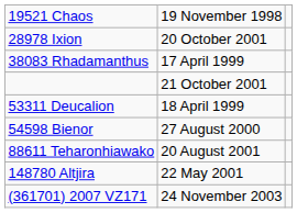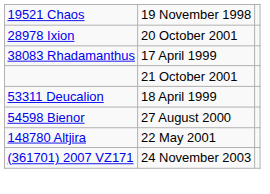- row: 88611 Teharonhiawako | 20 August 2001
